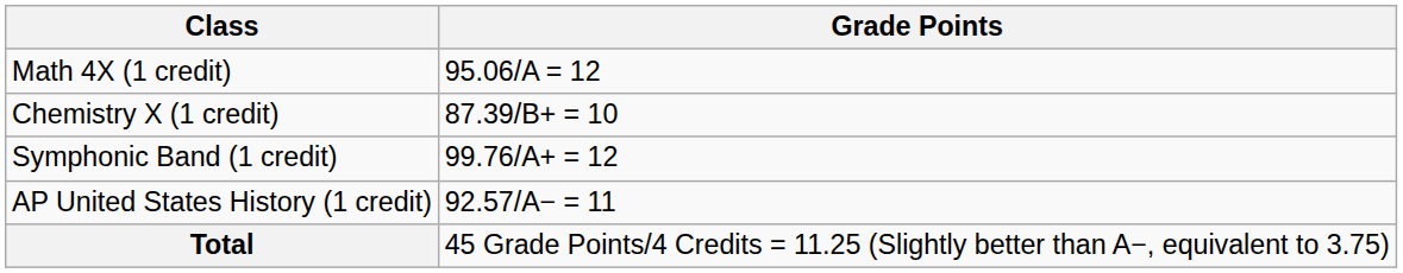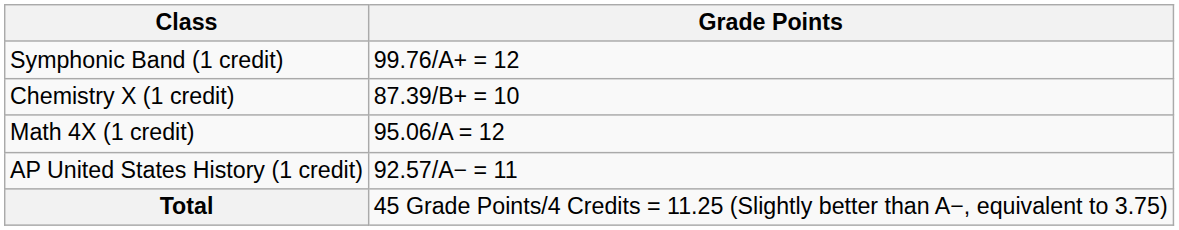rows swapped: Math 4X (1 credit) <-> Symphonic Band (1 credit)
